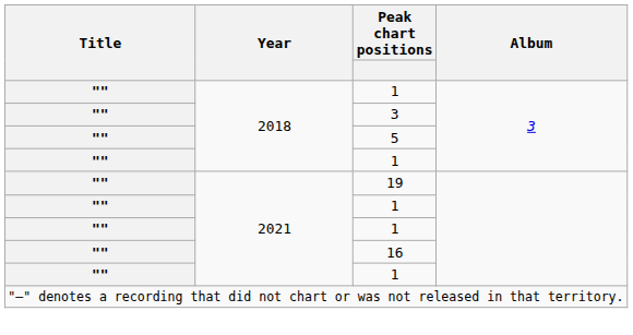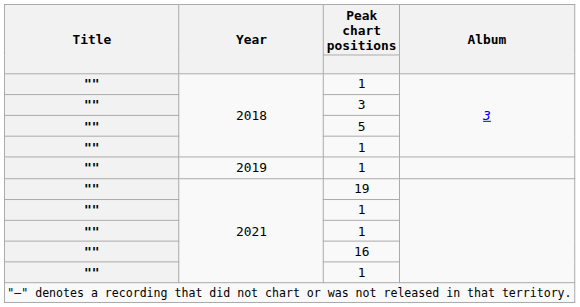+ row: "" | 2019 | 1
